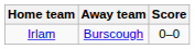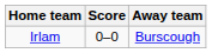columns swapped: Score <-> Away team
